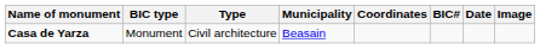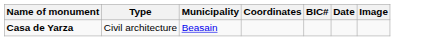- column: BIC type | Monument
